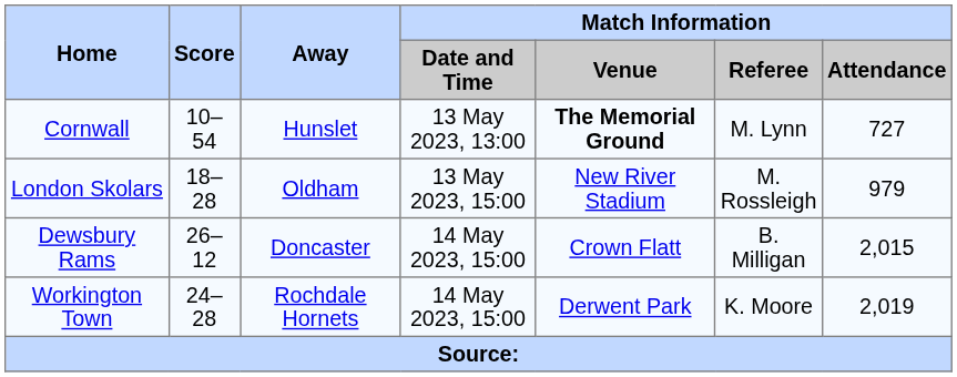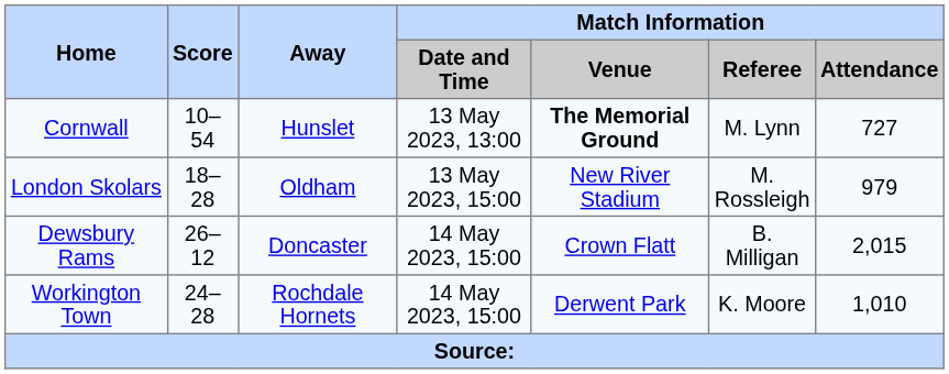Workington Town | Match Information / Attendance: 2,019 -> 1,010
